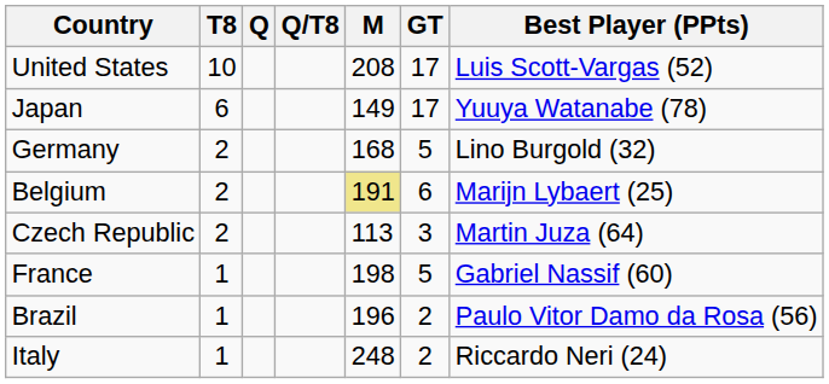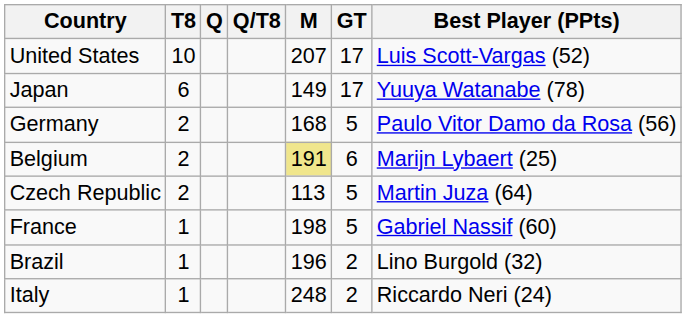United States | M: 208 -> 207
Germany | Best Player (PPts): Lino Burgold (32) -> Paulo Vitor Damo da Rosa (56)
Czech Republic | GT: 3 -> 5
Brazil | Best Player (PPts): Paulo Vitor Damo da Rosa (56) -> Lino Burgold (32)
